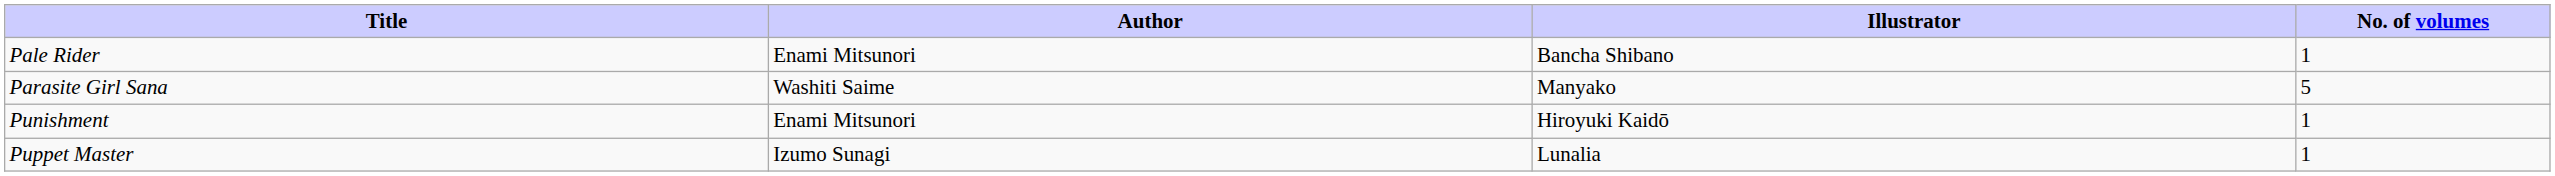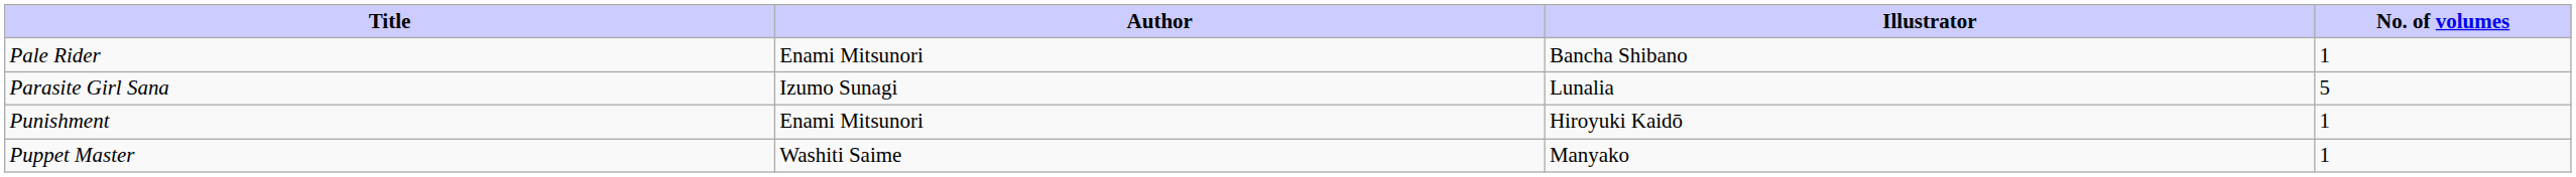Parasite Girl Sana | Author: Washiti Saime -> Izumo Sunagi
Parasite Girl Sana | Illustrator: Manyako -> Lunalia
Puppet Master | Author: Izumo Sunagi -> Washiti Saime
Puppet Master | Illustrator: Lunalia -> Manyako
